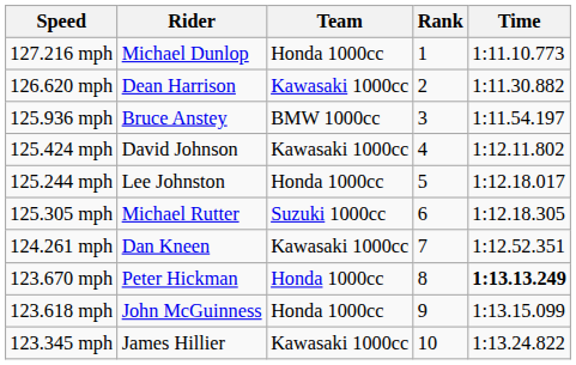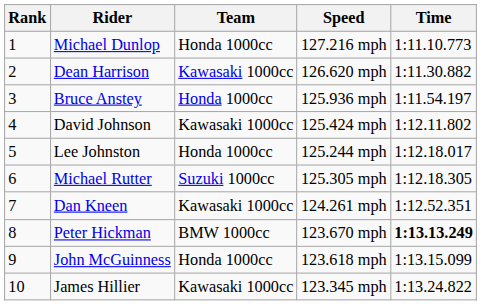columns swapped: Rank <-> Speed
Bruce Anstey | Team: BMW 1000cc -> Honda 1000cc
Peter Hickman | Team: Honda 1000cc -> BMW 1000cc
